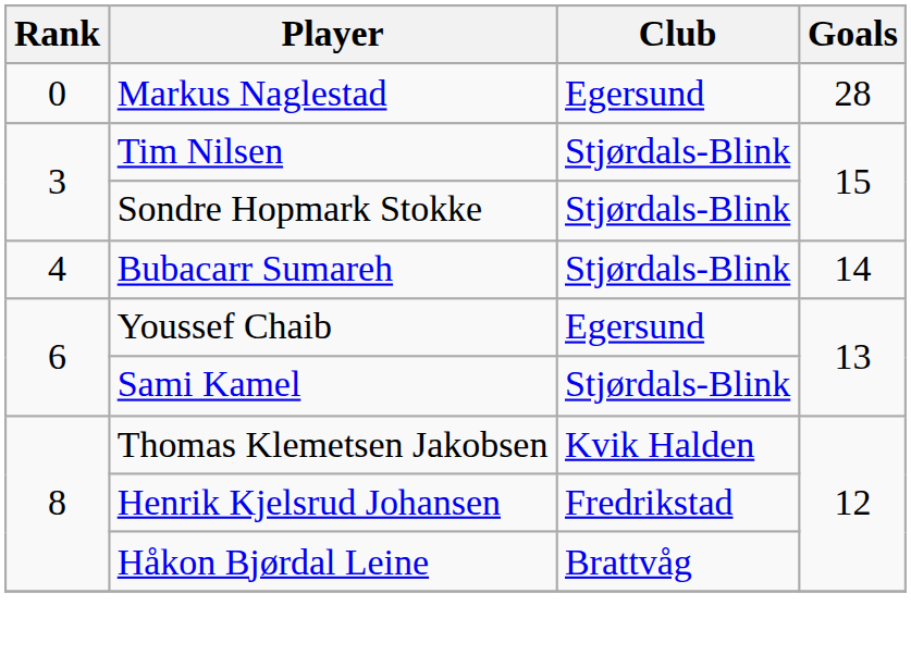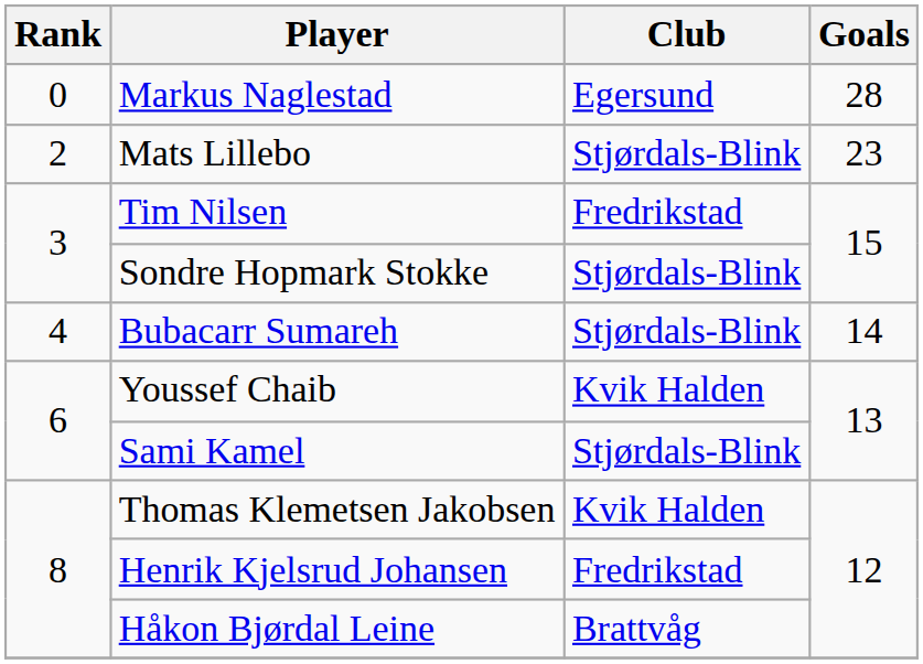+ row: 2 | Mats Lillebo | Stjørdals-Blink | 23
Tim Nilsen | Club: Stjørdals-Blink -> Fredrikstad
Youssef Chaib | Club: Egersund -> Kvik Halden
